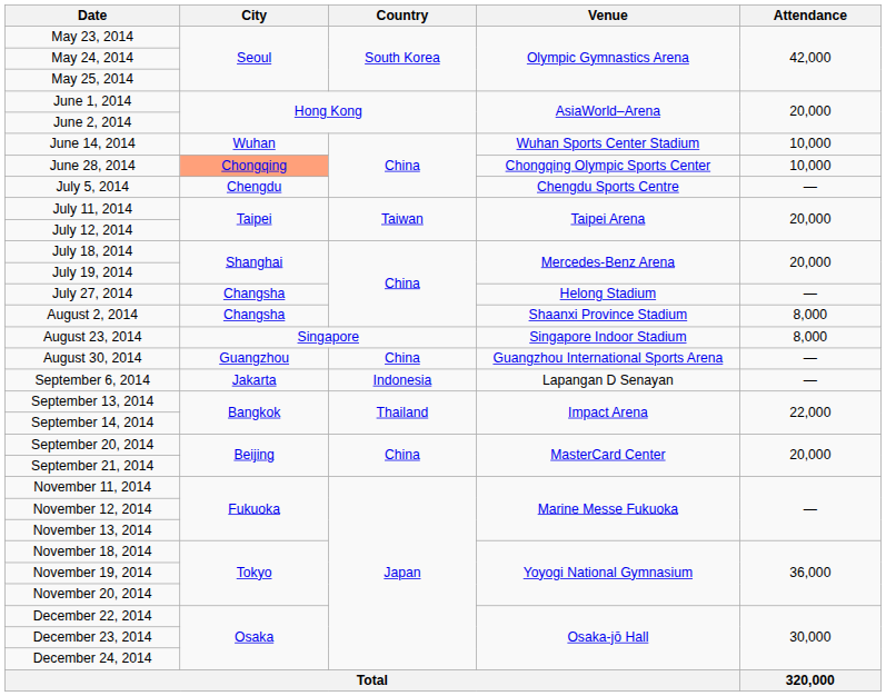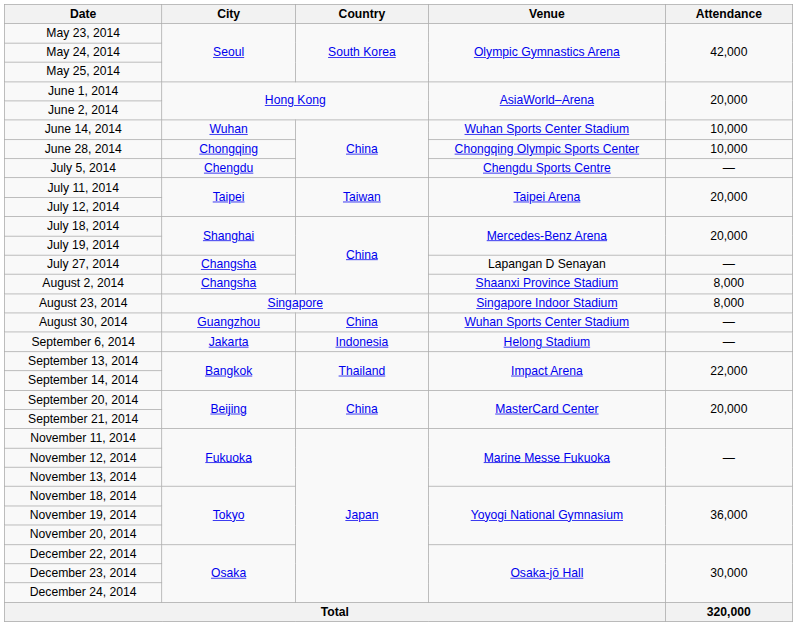June 28, 2014 | City: lightsalmon background -> no background
July 27, 2014 | Venue: Helong Stadium -> Lapangan D Senayan
August 30, 2014 | Venue: Guangzhou International Sports Arena -> Wuhan Sports Center Stadium
September 6, 2014 | Venue: Lapangan D Senayan -> Helong Stadium
